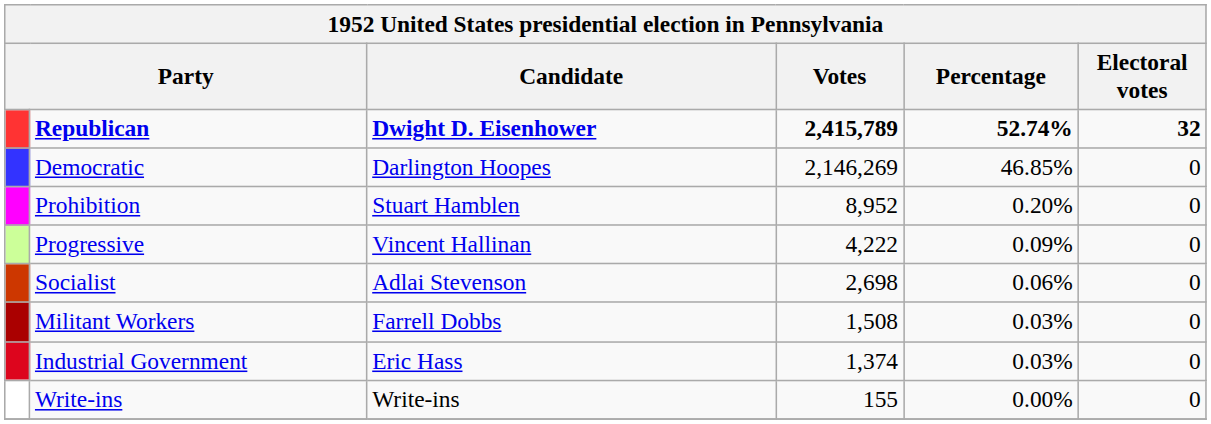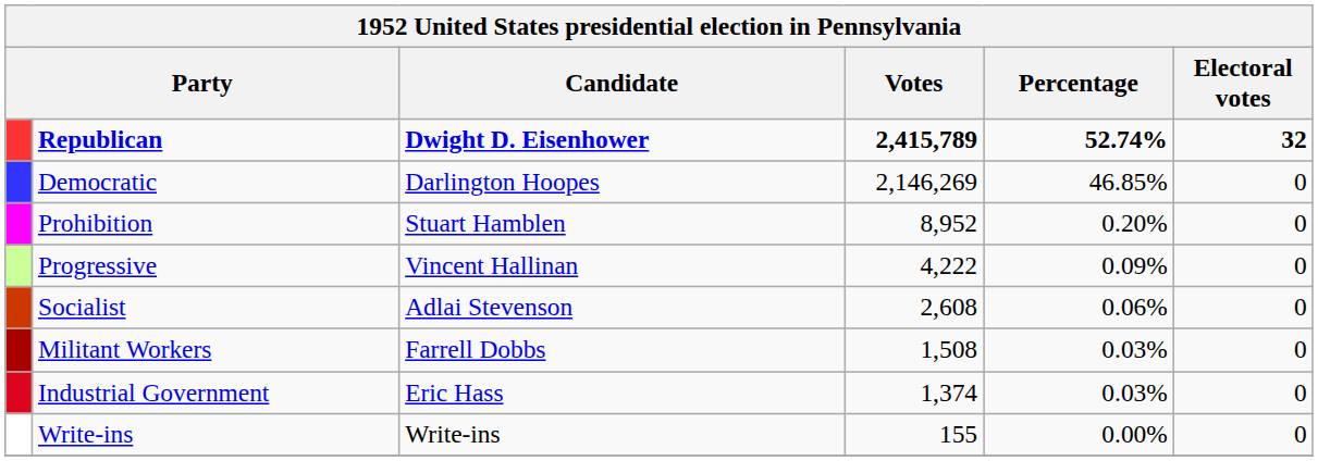Socialist | Votes: 2,698 -> 2,608
